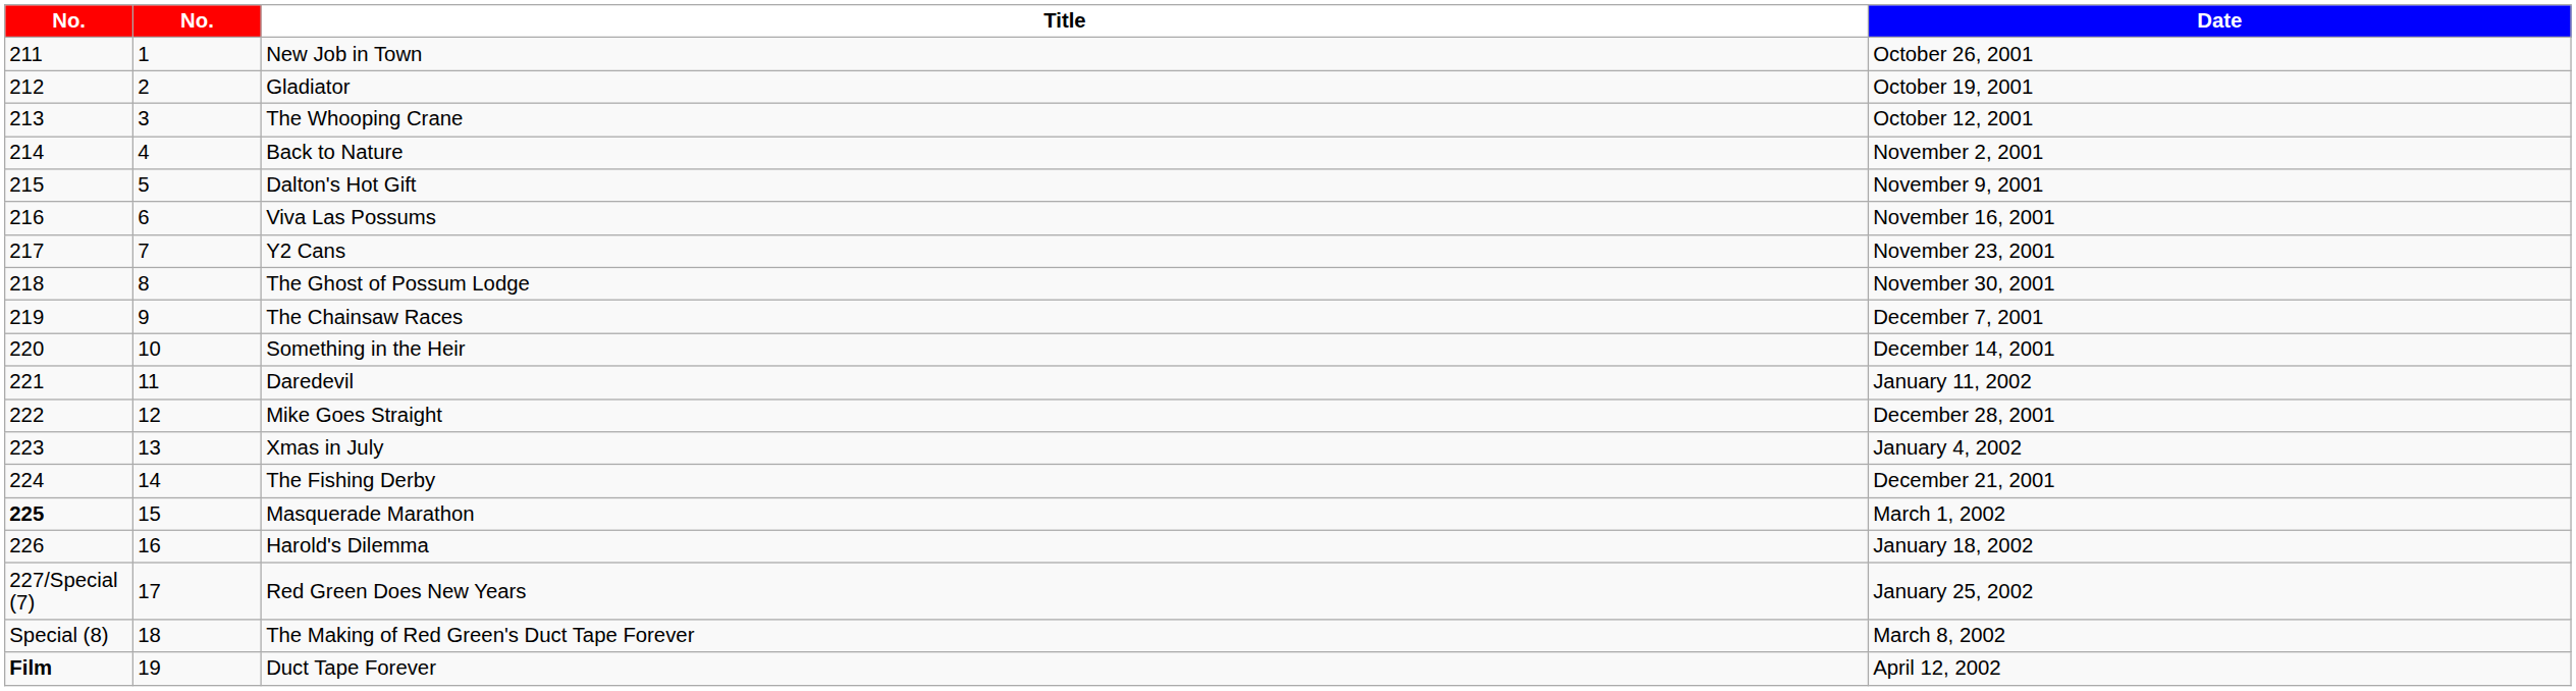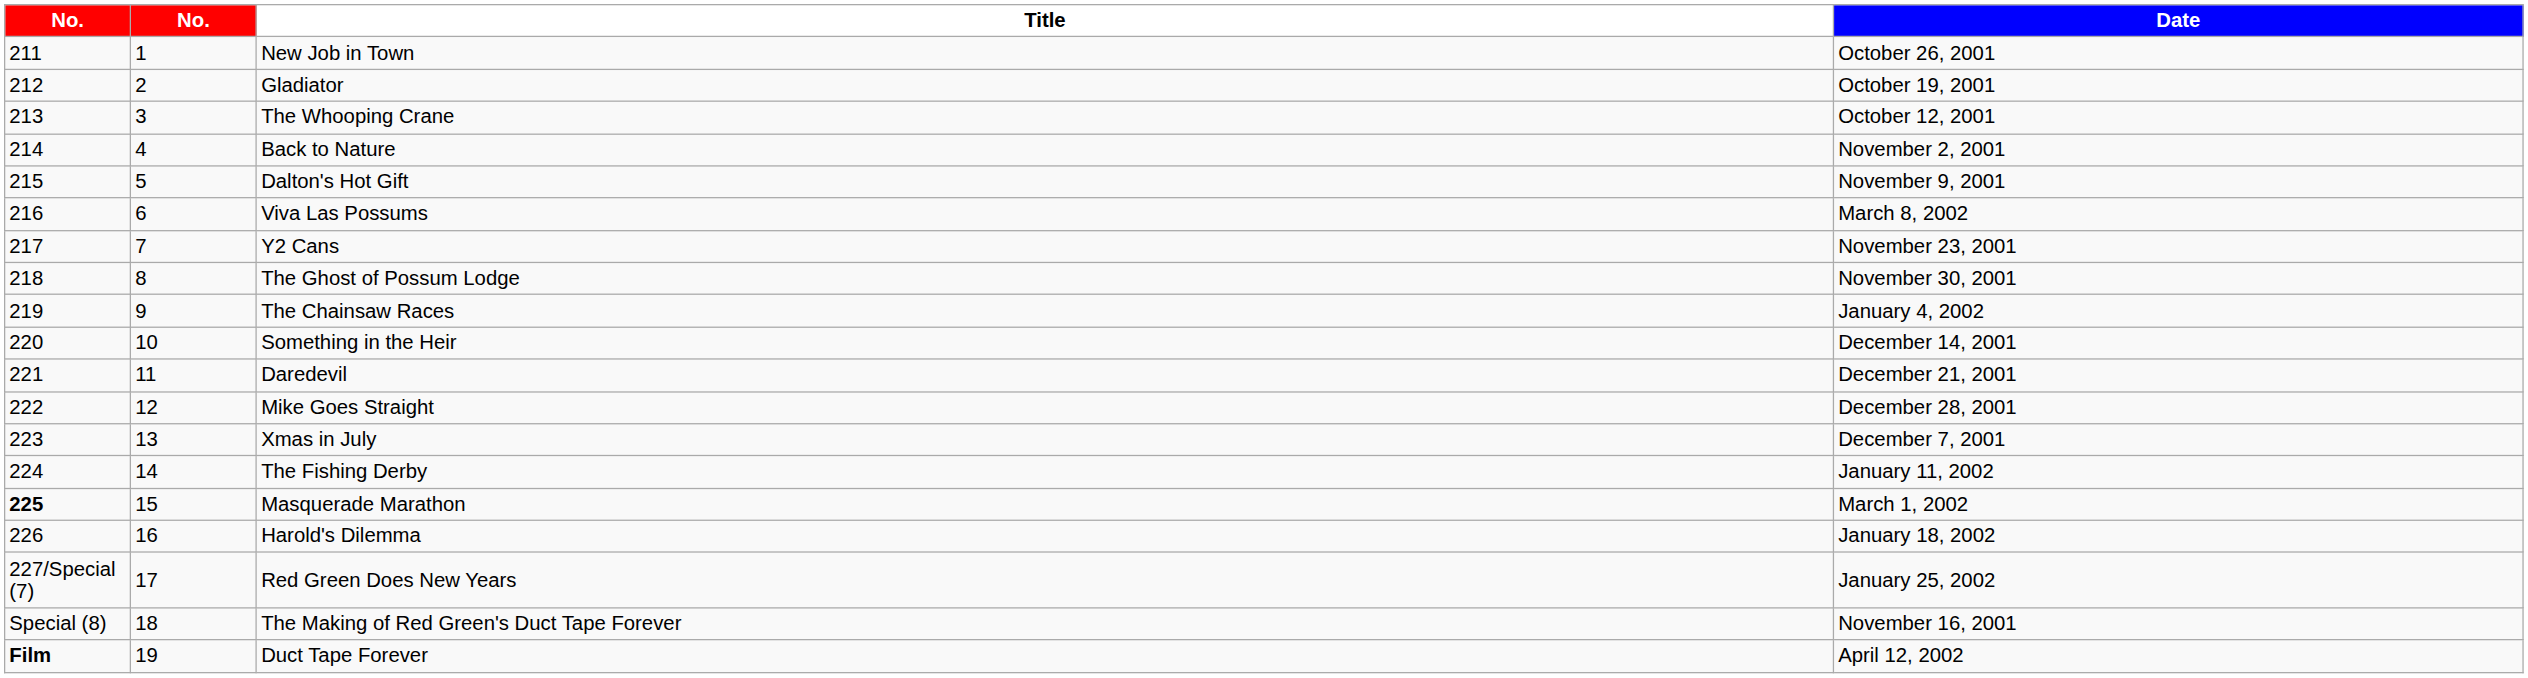Viva Las Possums | Date: November 16, 2001 -> March 8, 2002
The Chainsaw Races | Date: December 7, 2001 -> January 4, 2002
Daredevil | Date: January 11, 2002 -> December 21, 2001
Xmas in July | Date: January 4, 2002 -> December 7, 2001
The Fishing Derby | Date: December 21, 2001 -> January 11, 2002
The Making of Red Green's Duct Tape Forever | Date: March 8, 2002 -> November 16, 2001
